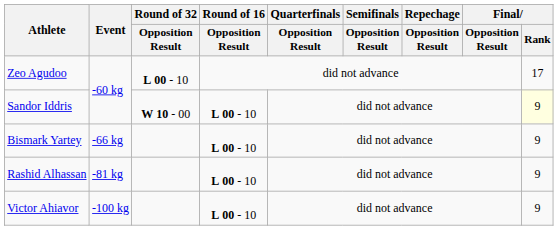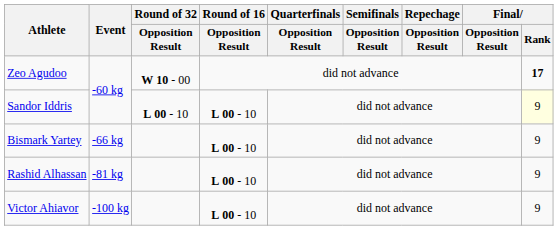Zeo Agudoo | Round of 32 / Opposition Result: L 00 - 10 -> W 10 - 00
Zeo Agudoo | Final / Rank: normal -> bold
Sandor Iddris | Round of 32 / Opposition Result: W 10 - 00 -> L 00 - 10
